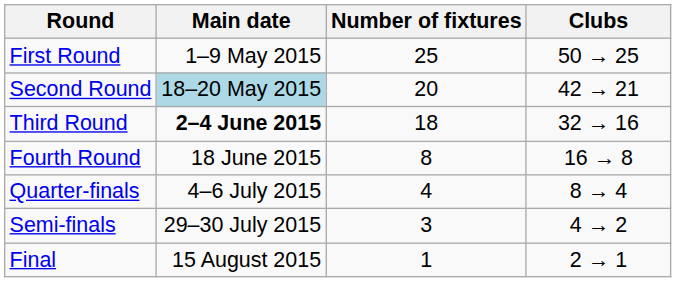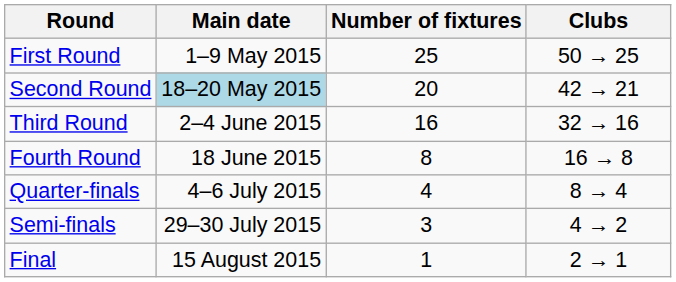Third Round | Main date: bold -> normal
Third Round | Number of fixtures: 18 -> 16
